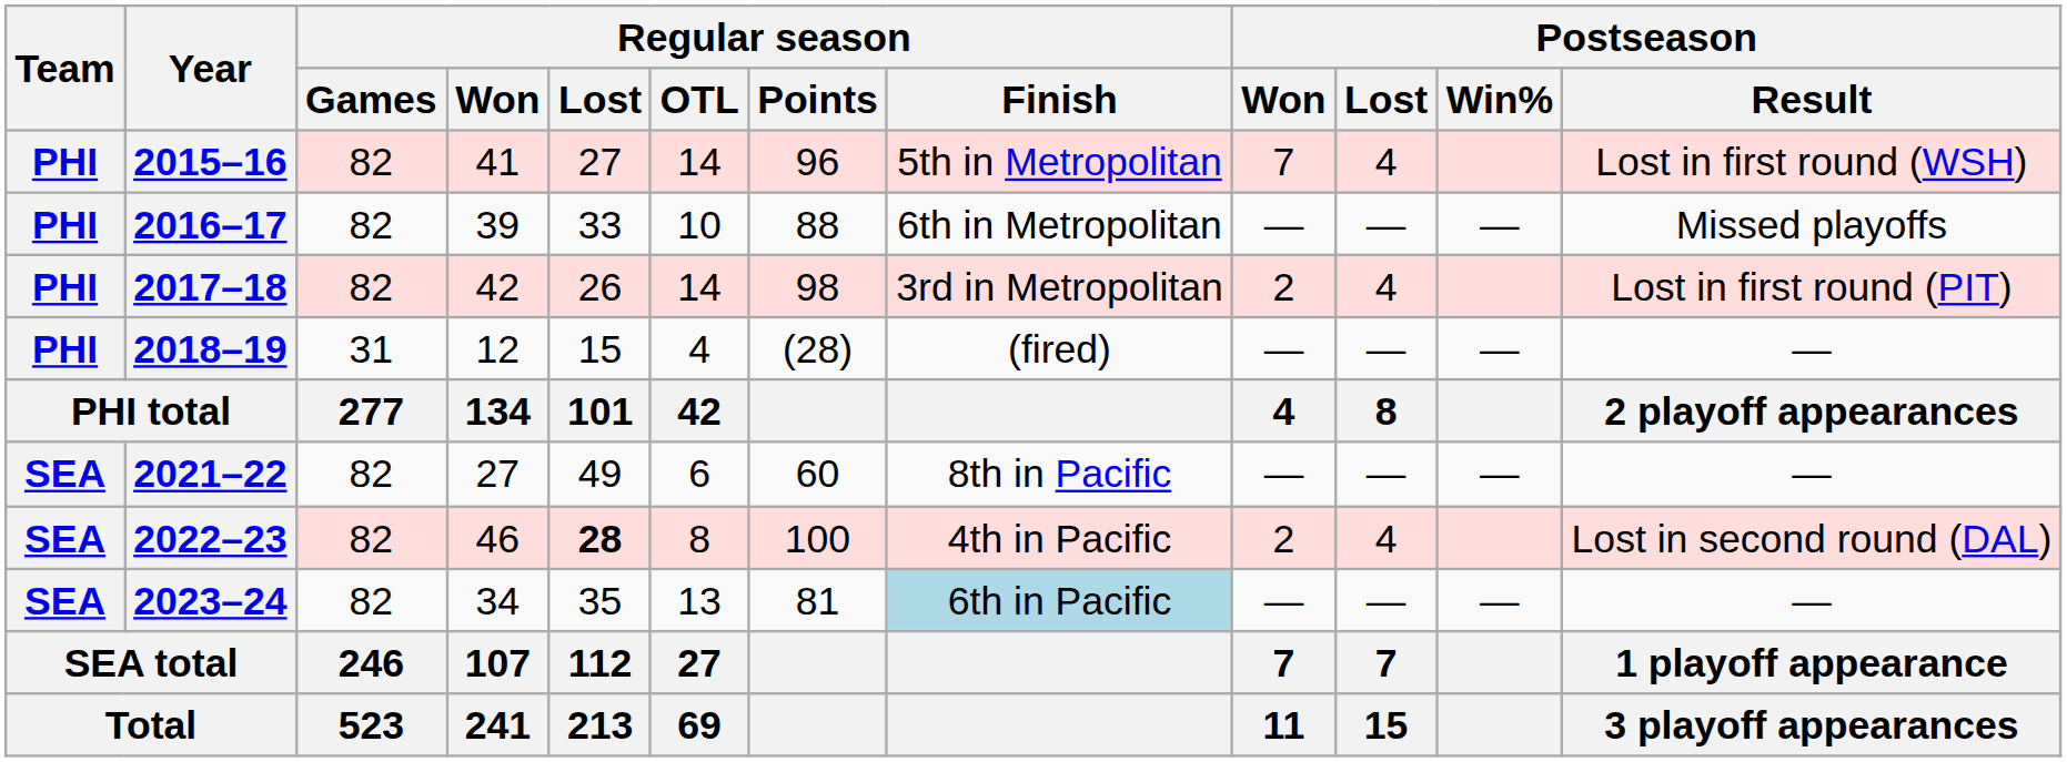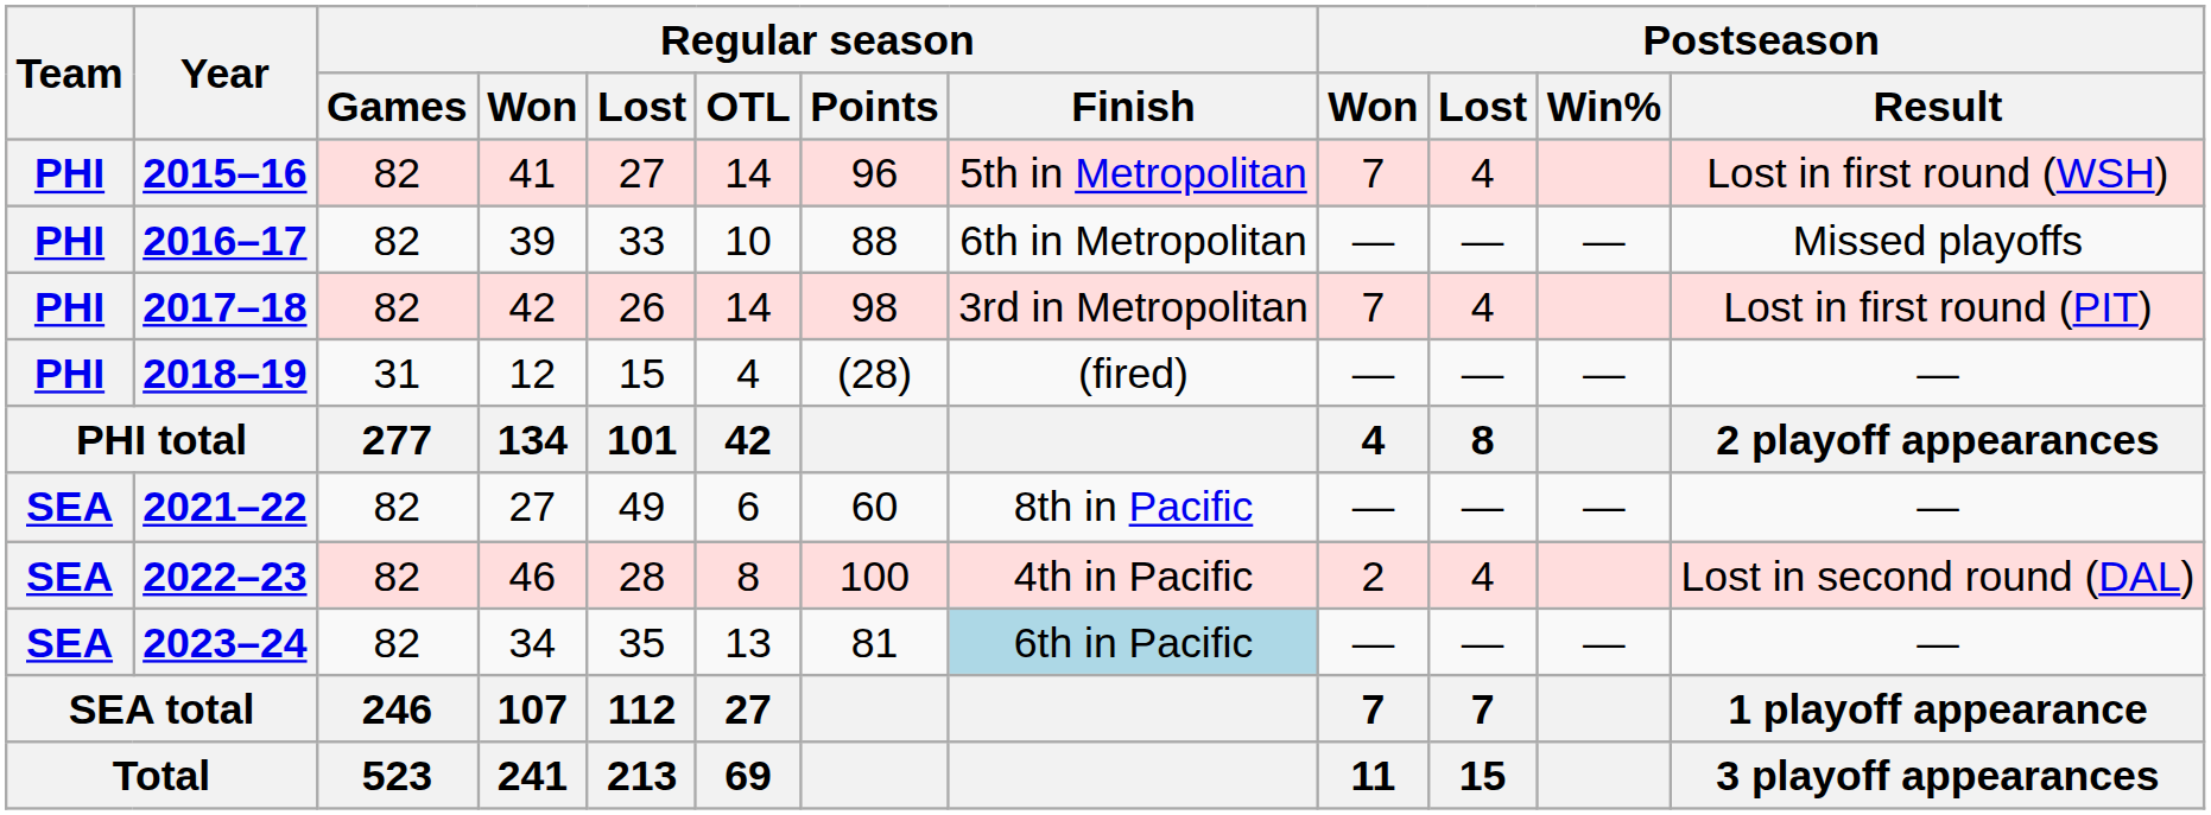2017–18 | Postseason / Won: 2 -> 7
2022–23 | Regular season / Lost: bold -> normal
